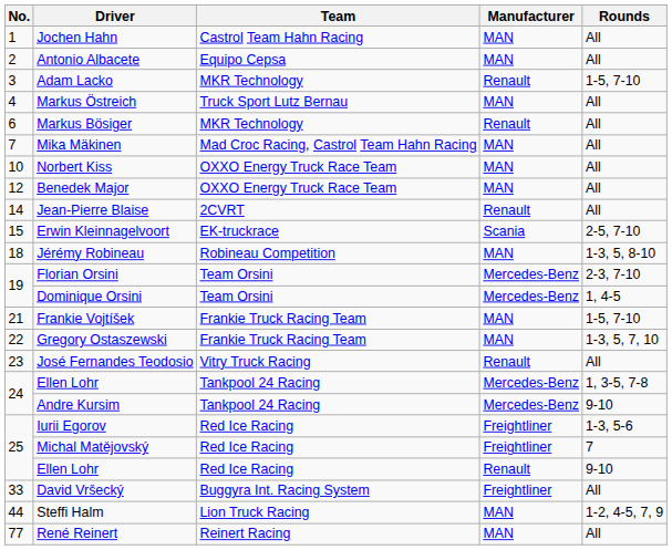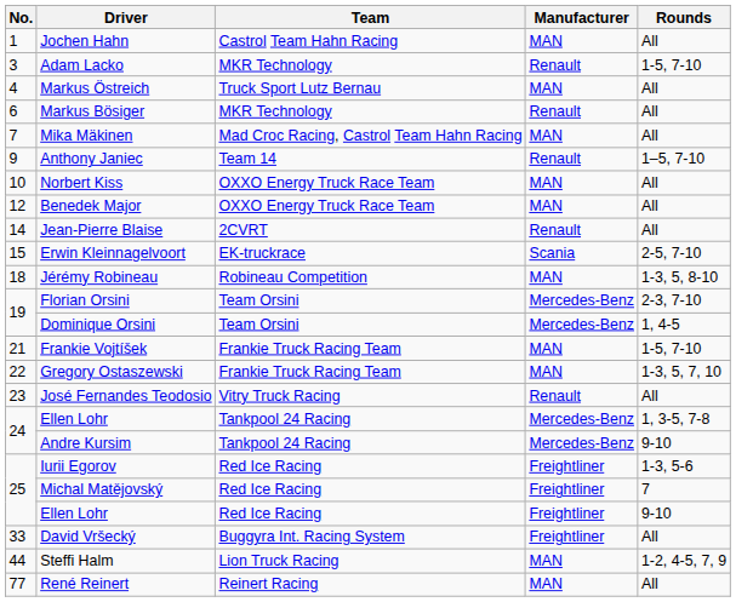- row: 2 | Antonio Albacete | Equipo Cepsa | MAN | All
+ row: 9 | Anthony Janiec | Team 14 | Renault | 1–5, 7-10
25 / Ellen Lohr | Manufacturer: Renault -> Freightliner
